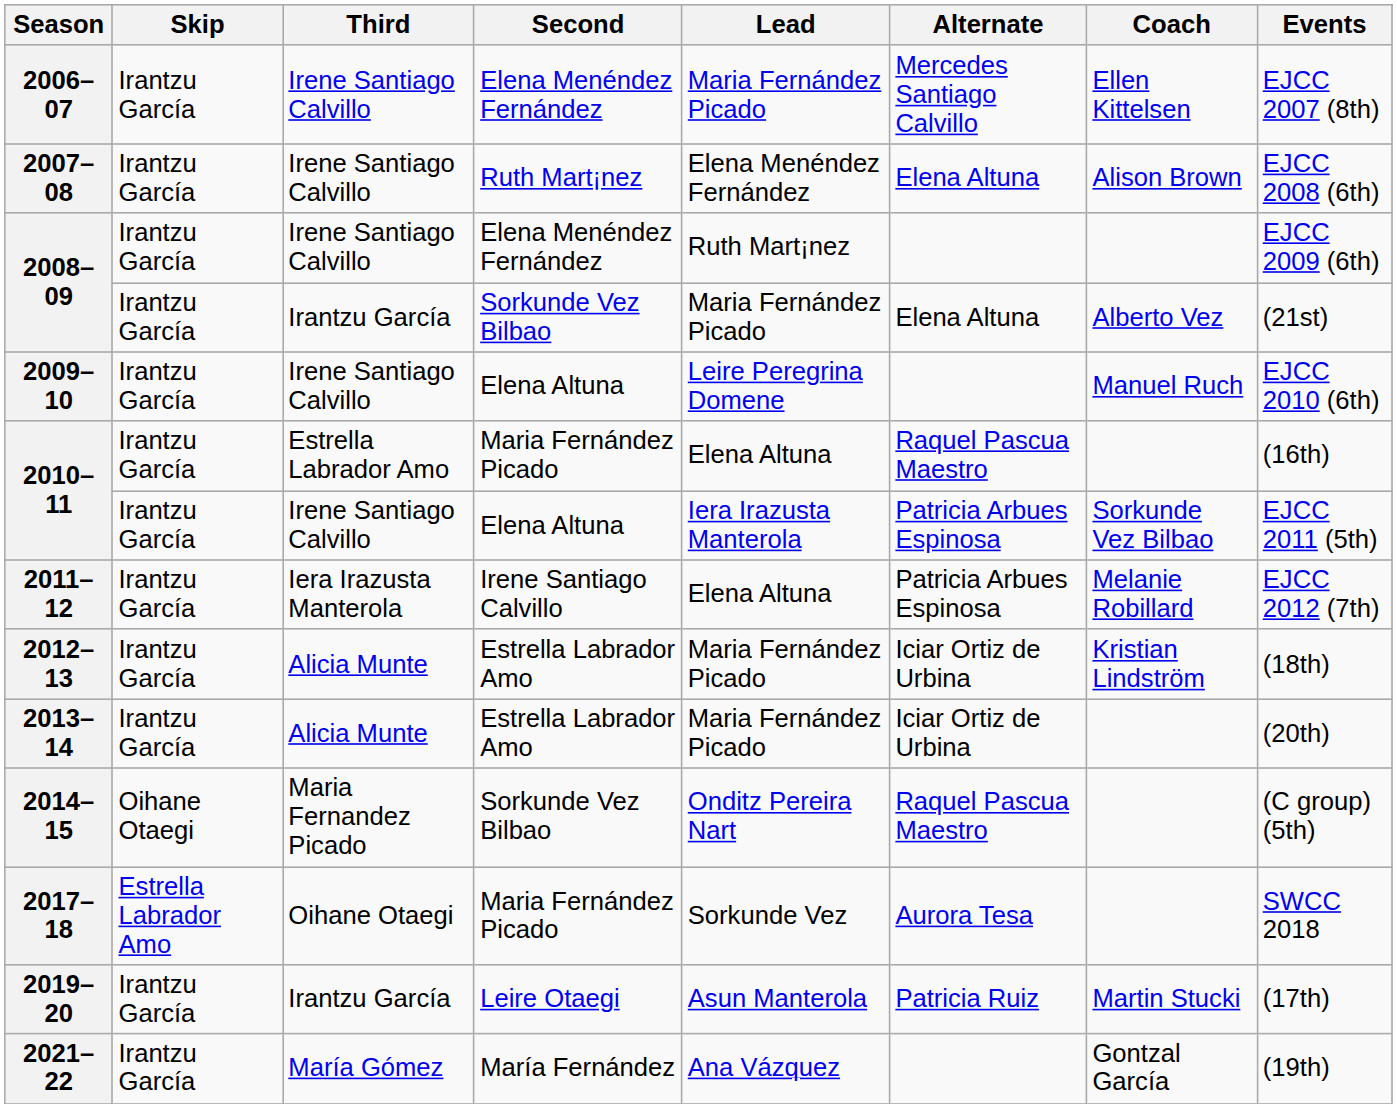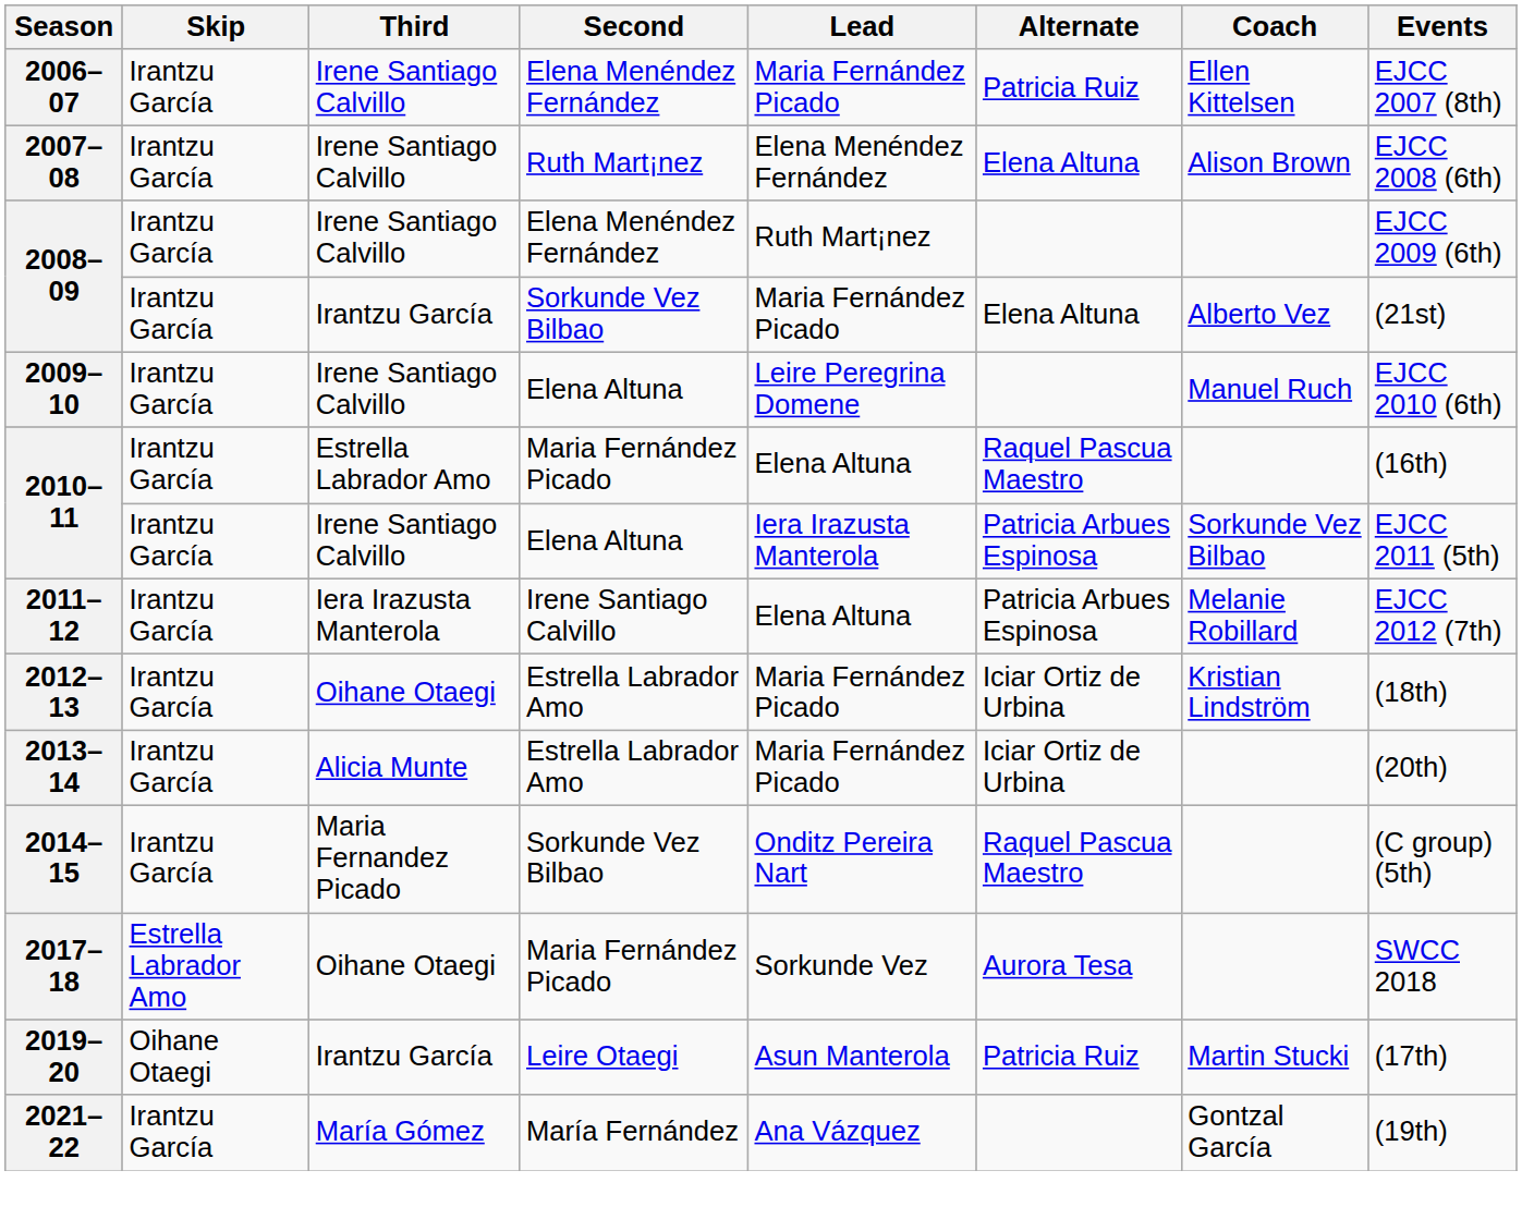2006–07 | Alternate: Mercedes Santiago Calvillo -> Patricia Ruiz
2012–13 | Third: Alicia Munte -> Oihane Otaegi
2014–15 | Skip: Oihane Otaegi -> Irantzu García
2019–20 | Skip: Irantzu García -> Oihane Otaegi
